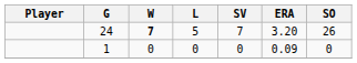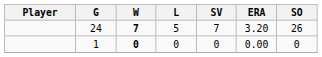1 | W: normal -> bold
1 | ERA: 0.09 -> 0.00
